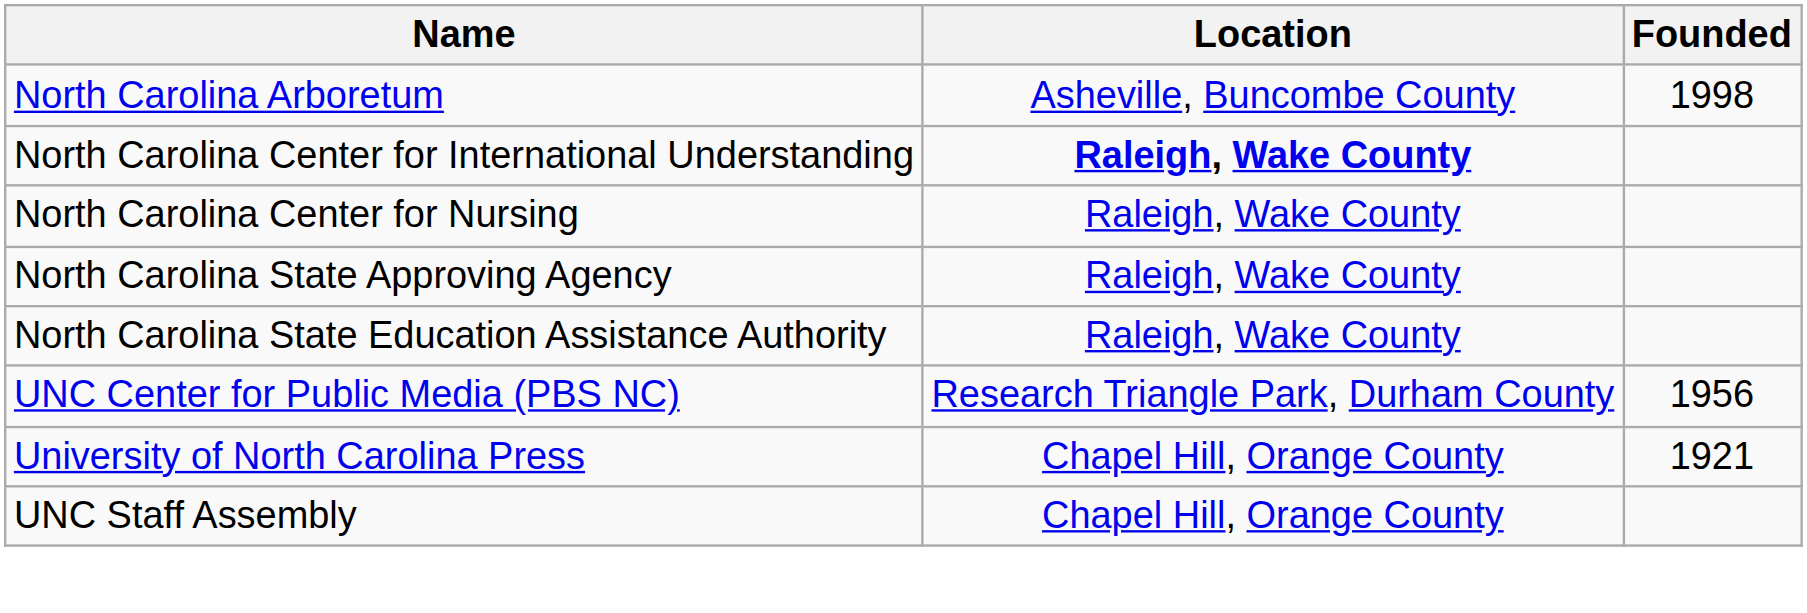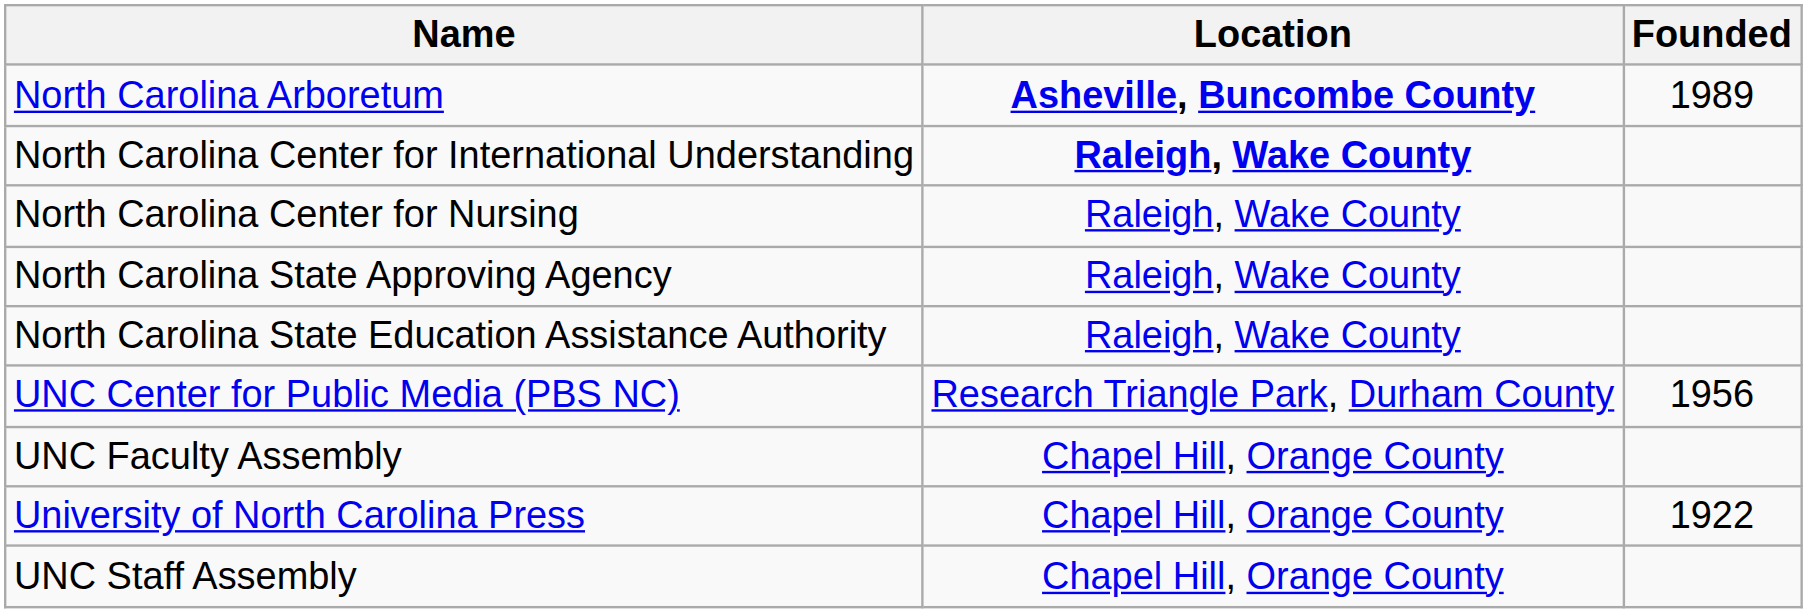North Carolina Arboretum | Location: normal -> bold
North Carolina Arboretum | Founded: 1998 -> 1989
+ row: UNC Faculty Assembly | Chapel Hill, Orange County
University of North Carolina Press | Founded: 1921 -> 1922
